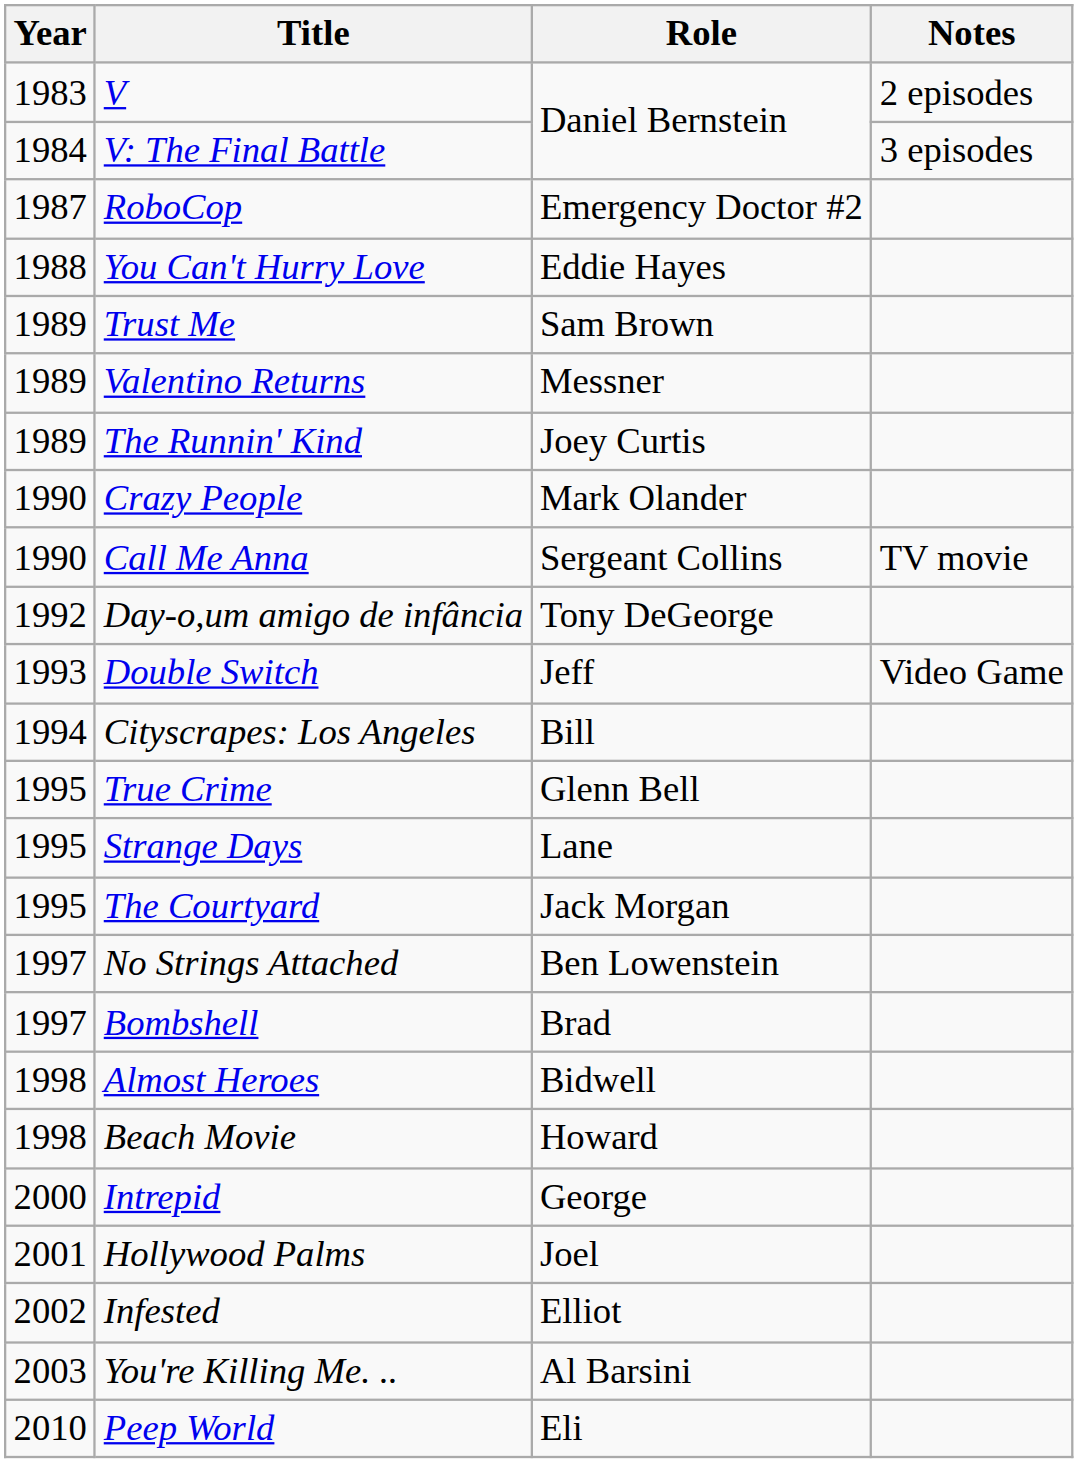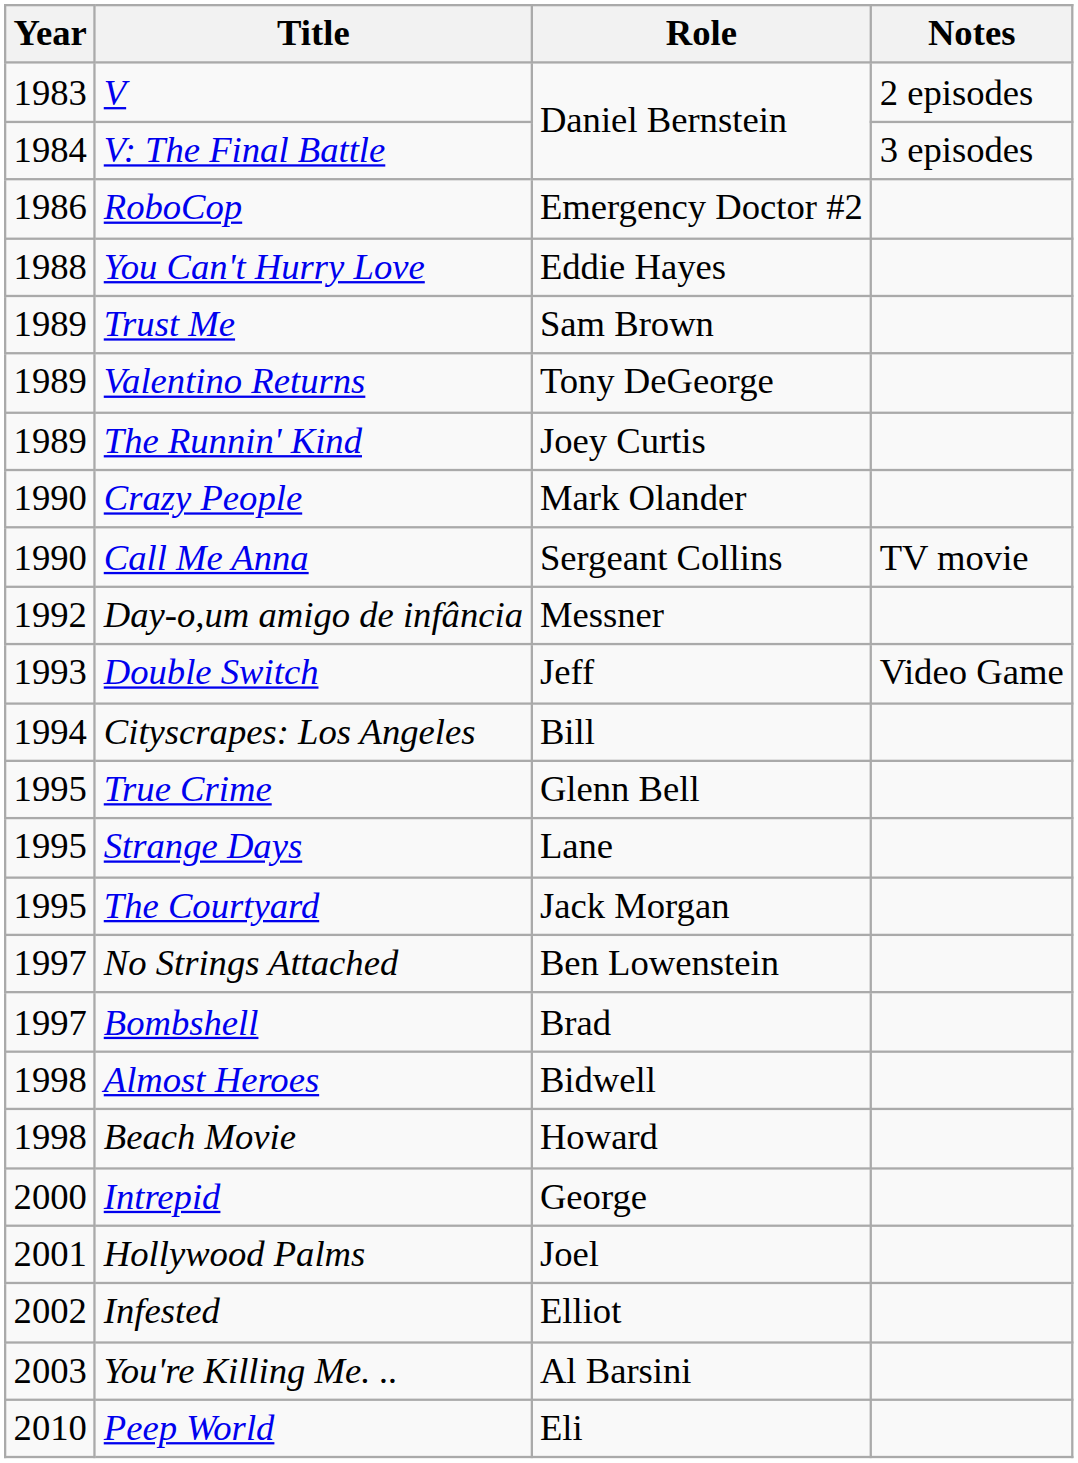RoboCop | Year: 1987 -> 1986
Valentino Returns | Role: Messner -> Tony DeGeorge
Day-o,um amigo de infância | Role: Tony DeGeorge -> Messner
